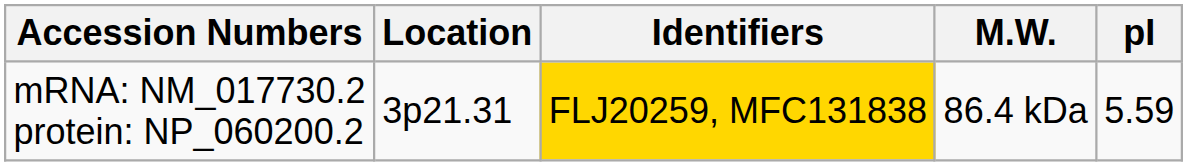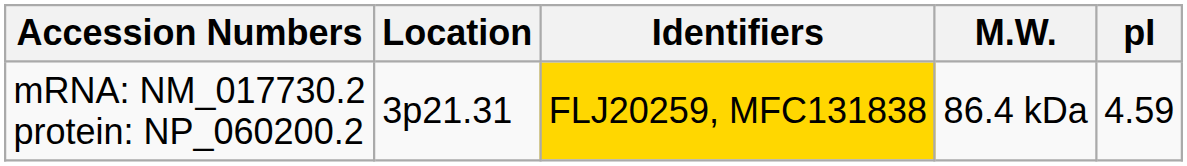mRNA: NM_017730.2 protein: NP_060200.2 | pI: 5.59 -> 4.59
